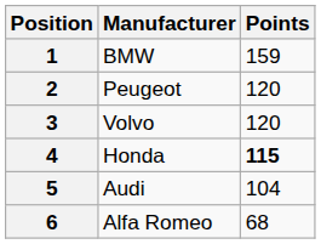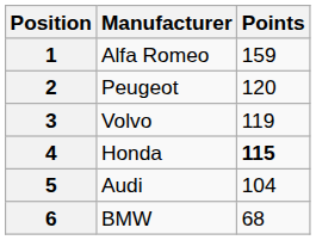1 | Manufacturer: BMW -> Alfa Romeo
3 | Points: 120 -> 119
6 | Manufacturer: Alfa Romeo -> BMW
